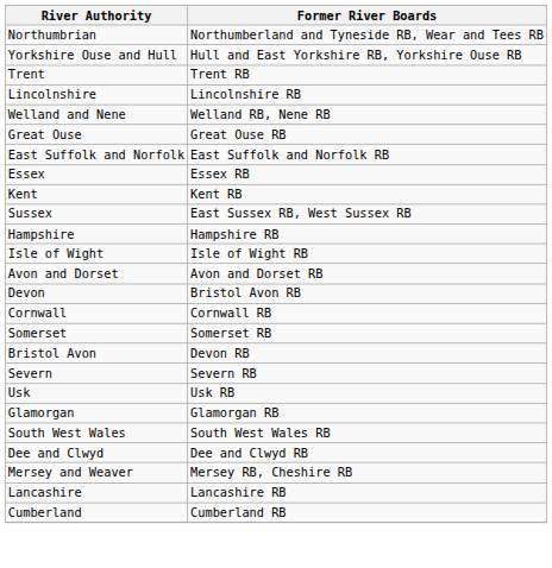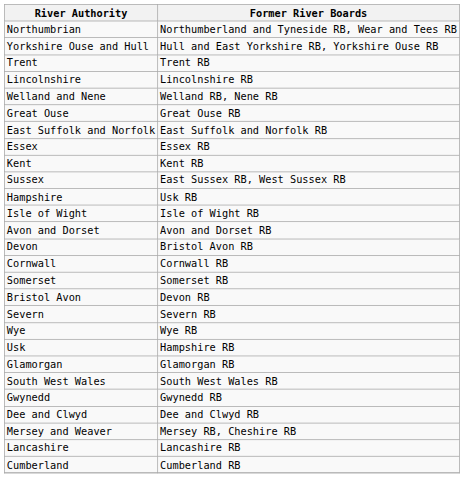Hampshire | Former River Boards: Hampshire RB -> Usk RB
+ row: Wye | Wye RB
Usk | Former River Boards: Usk RB -> Hampshire RB
+ row: Gwynedd | Gwynedd RB
